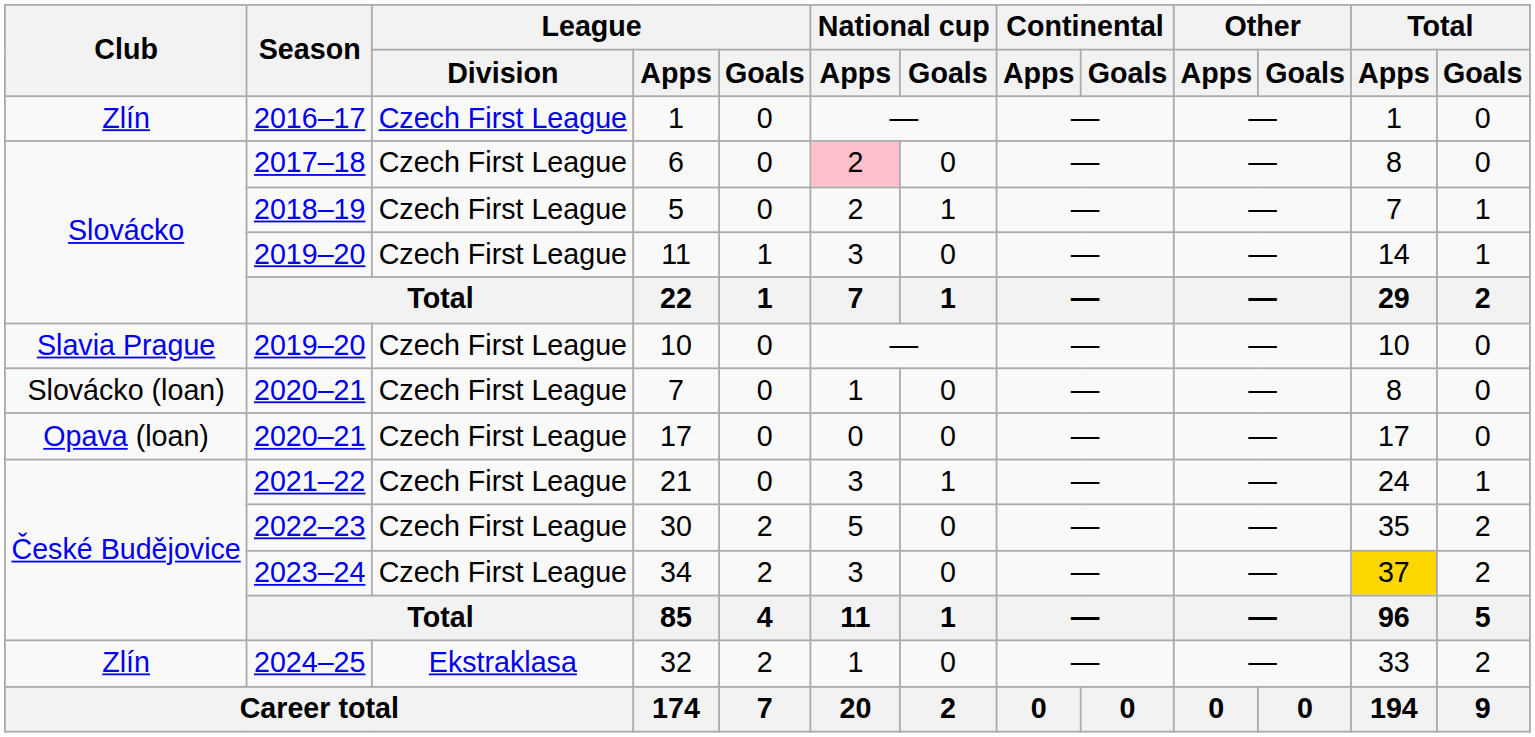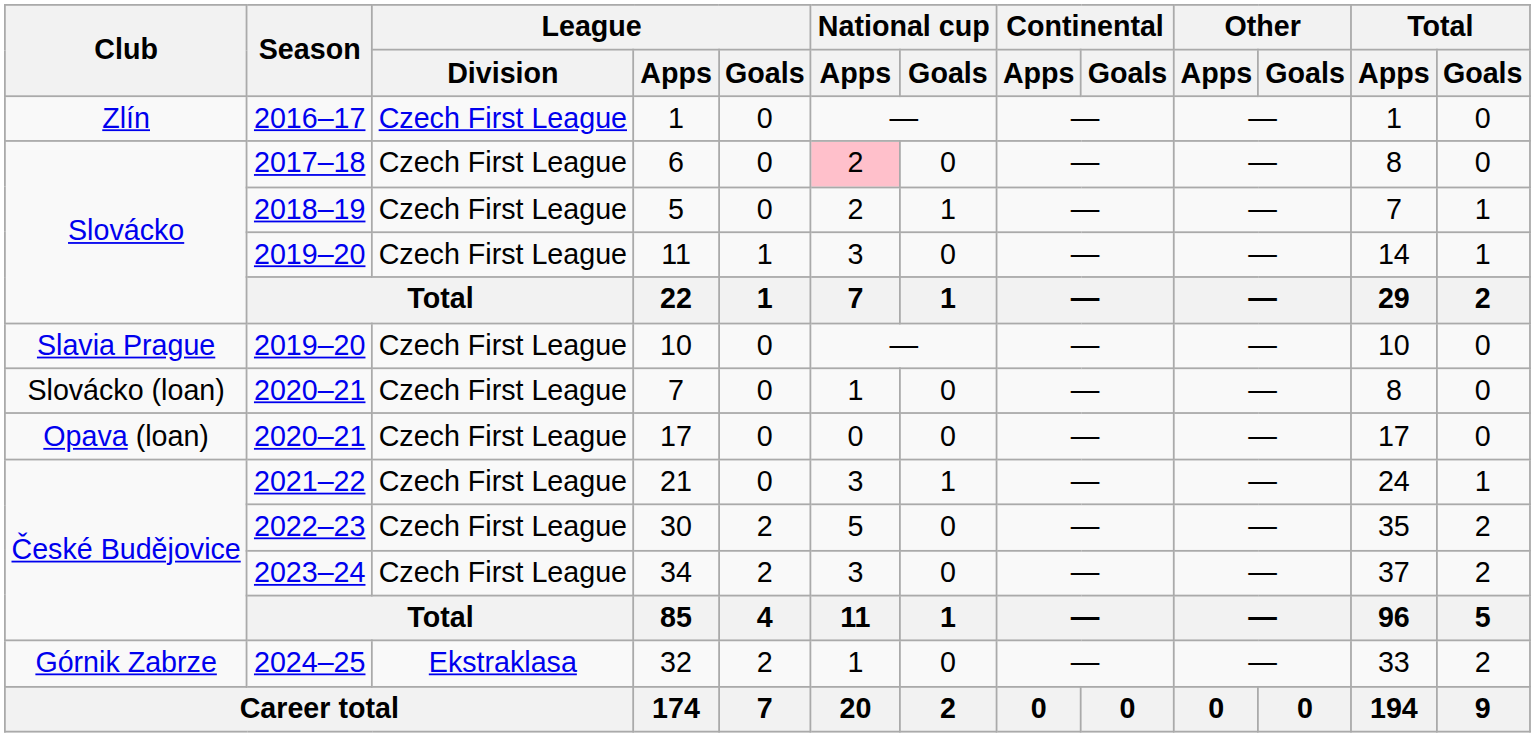34 | Total / Apps: gold background -> no background
32 | Club: Zlín -> Górnik Zabrze
